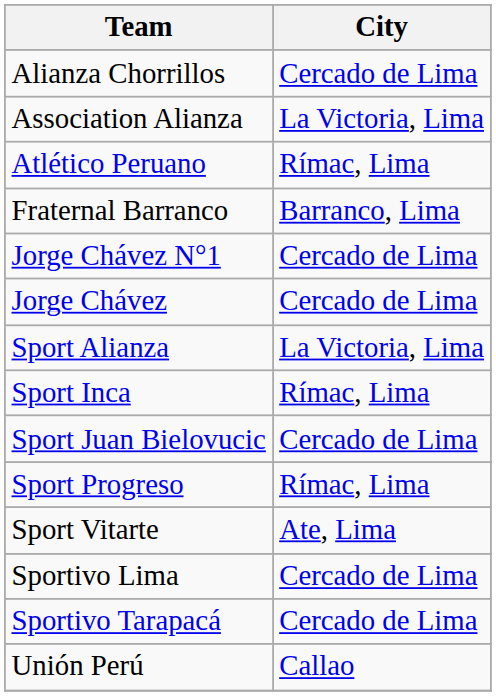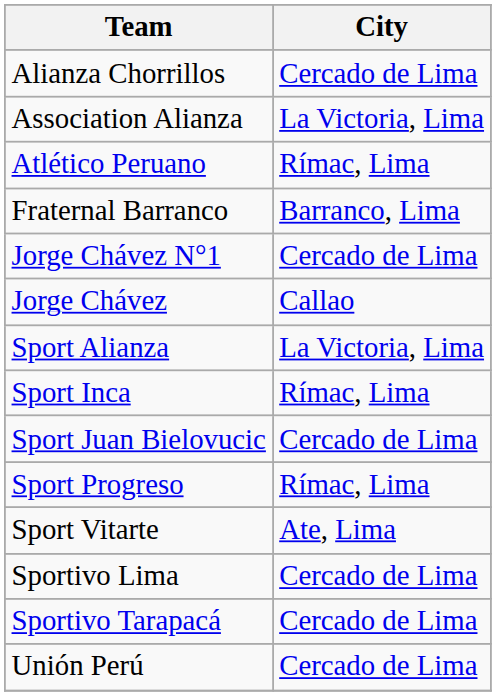Jorge Chávez | City: Cercado de Lima -> Callao
Unión Perú | City: Callao -> Cercado de Lima
